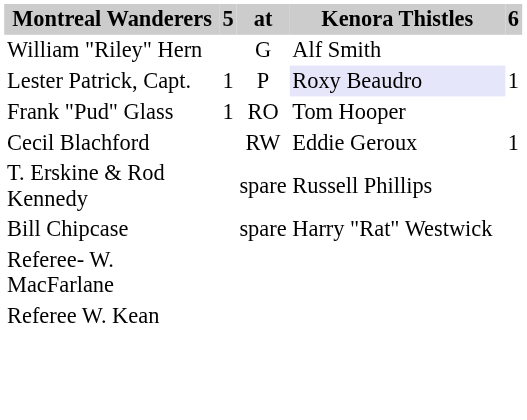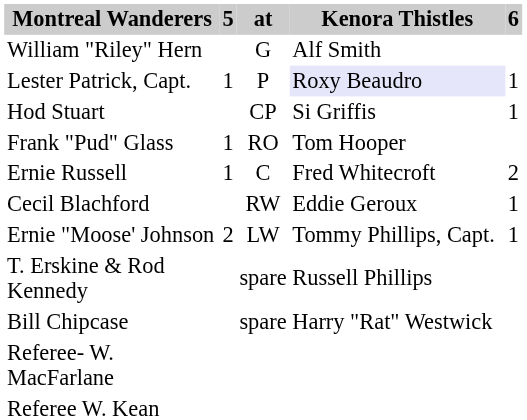+ row: Hod Stuart | CP | Si Griffis | 1
+ row: Ernie Russell | 1 | C | Fred Whitecroft | 2
+ row: Ernie "Moose' Johnson | 2 | LW | Tommy Phillips, Capt. | 1
